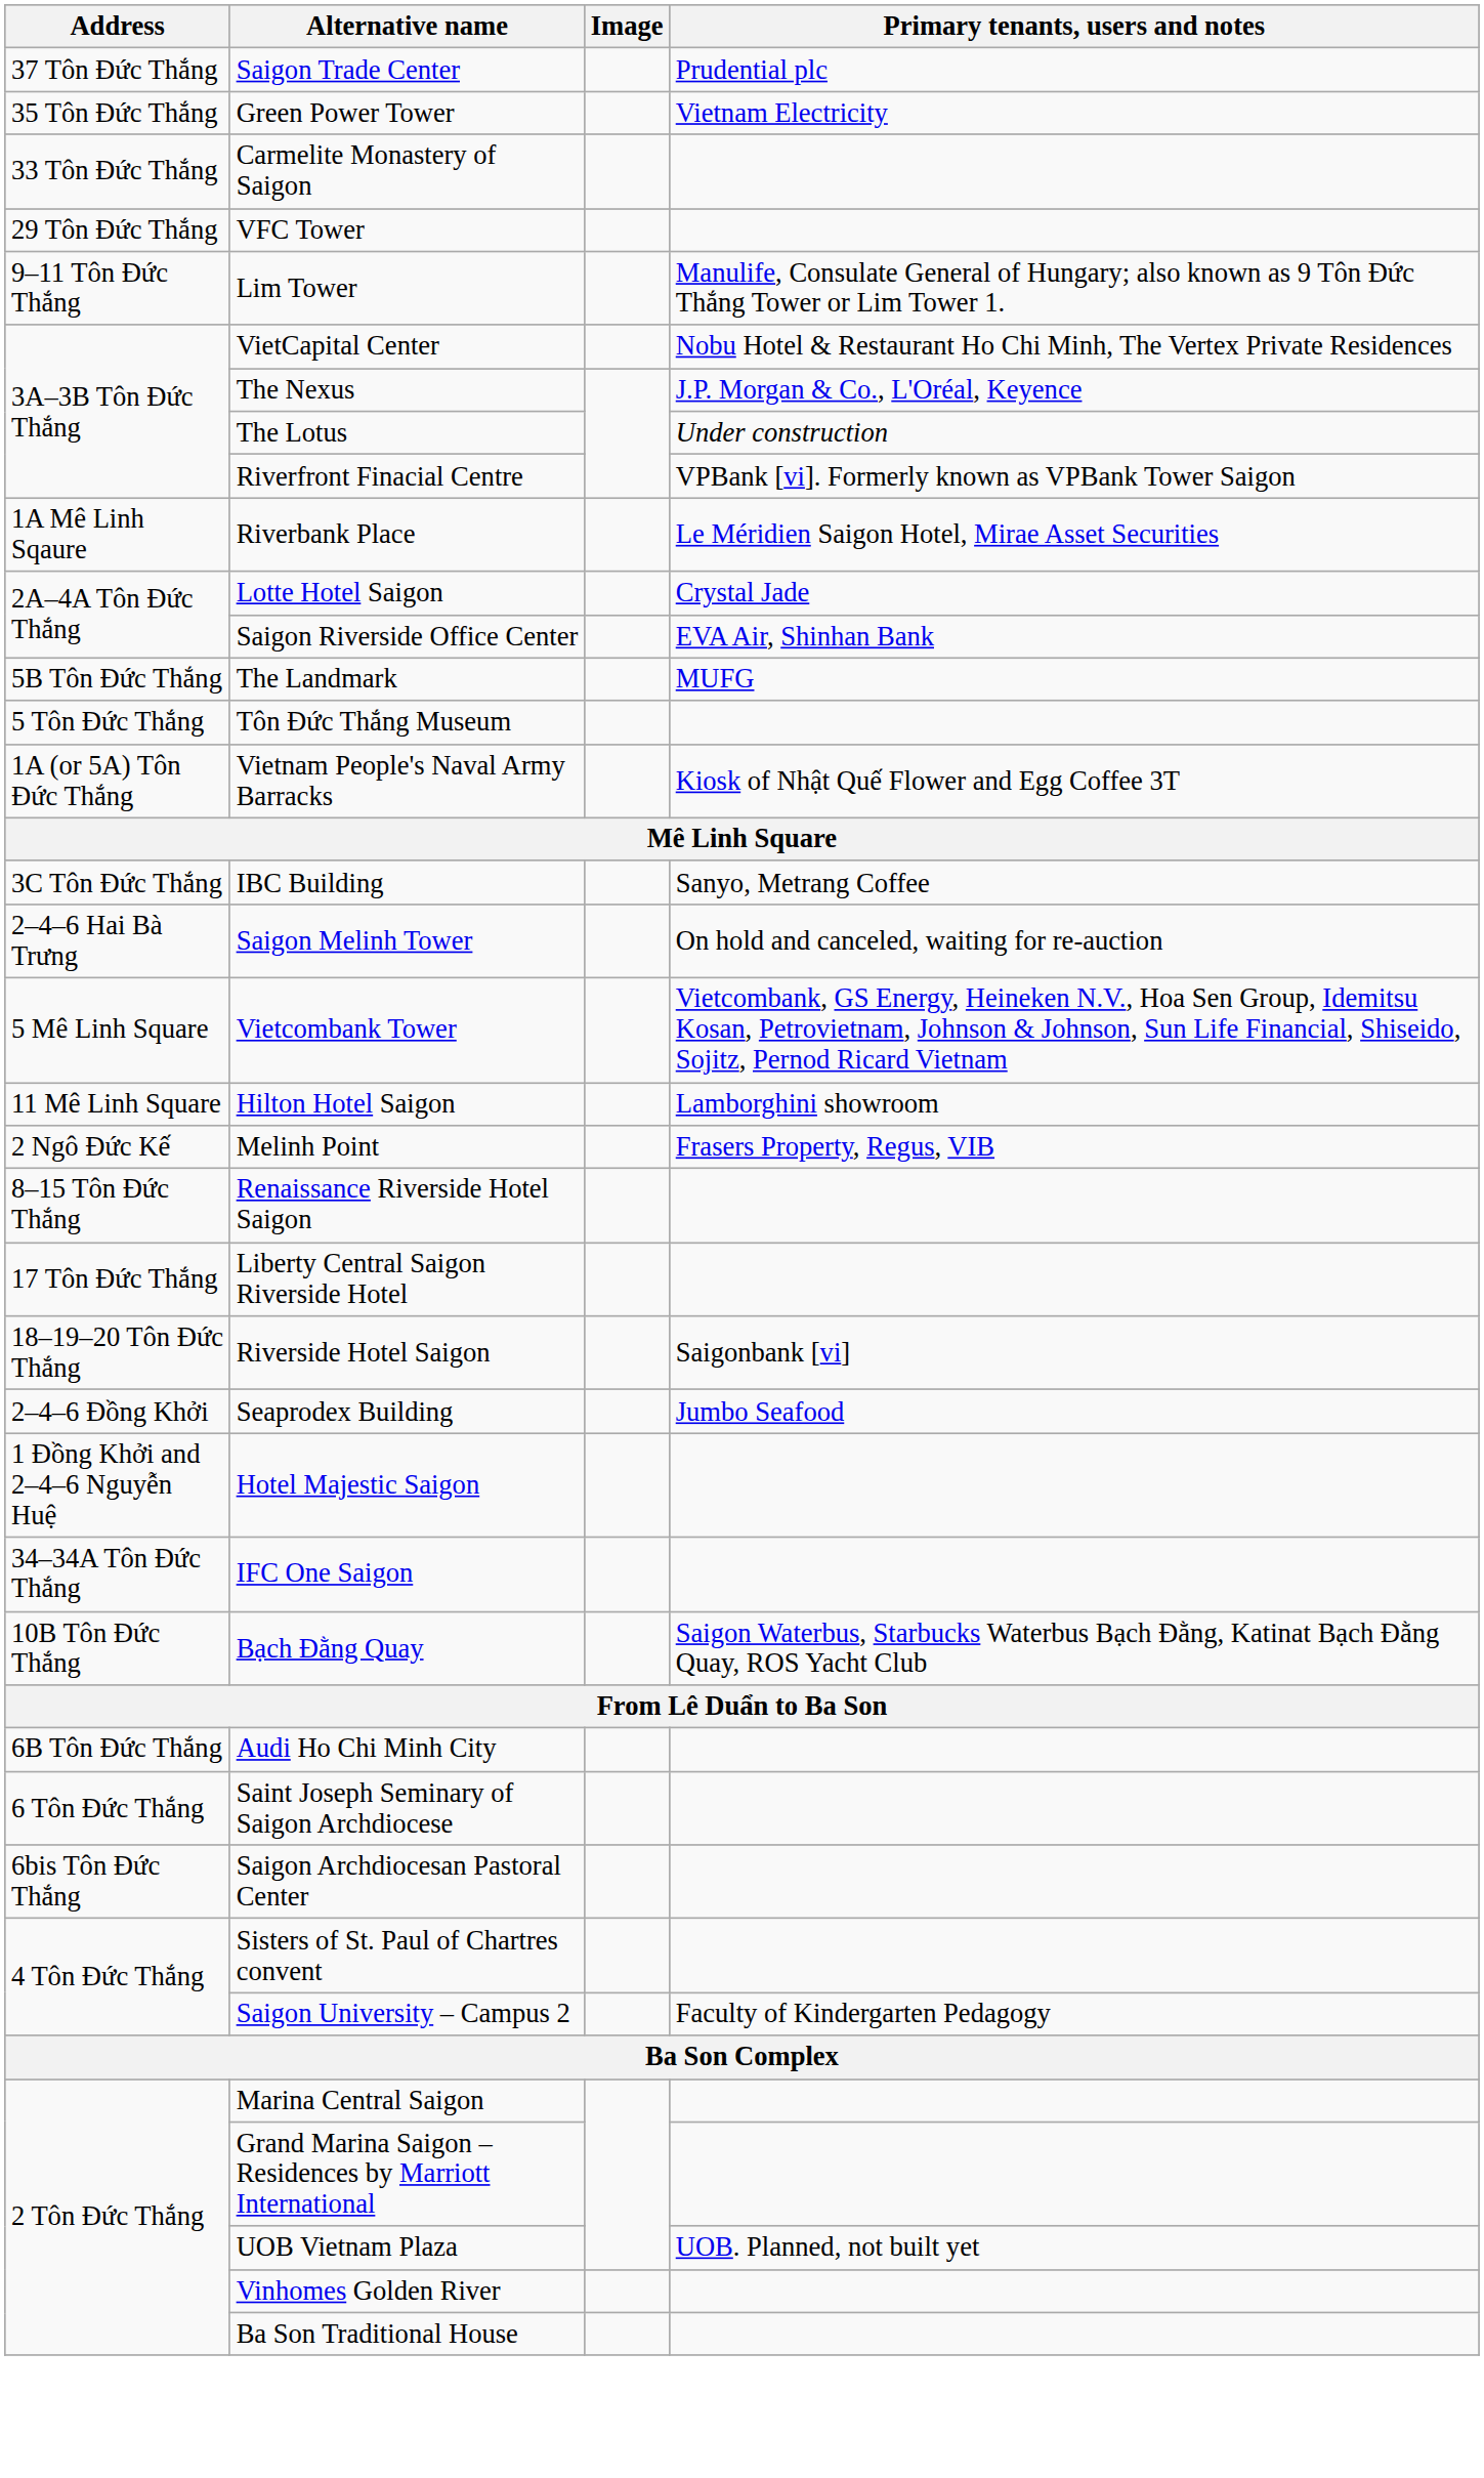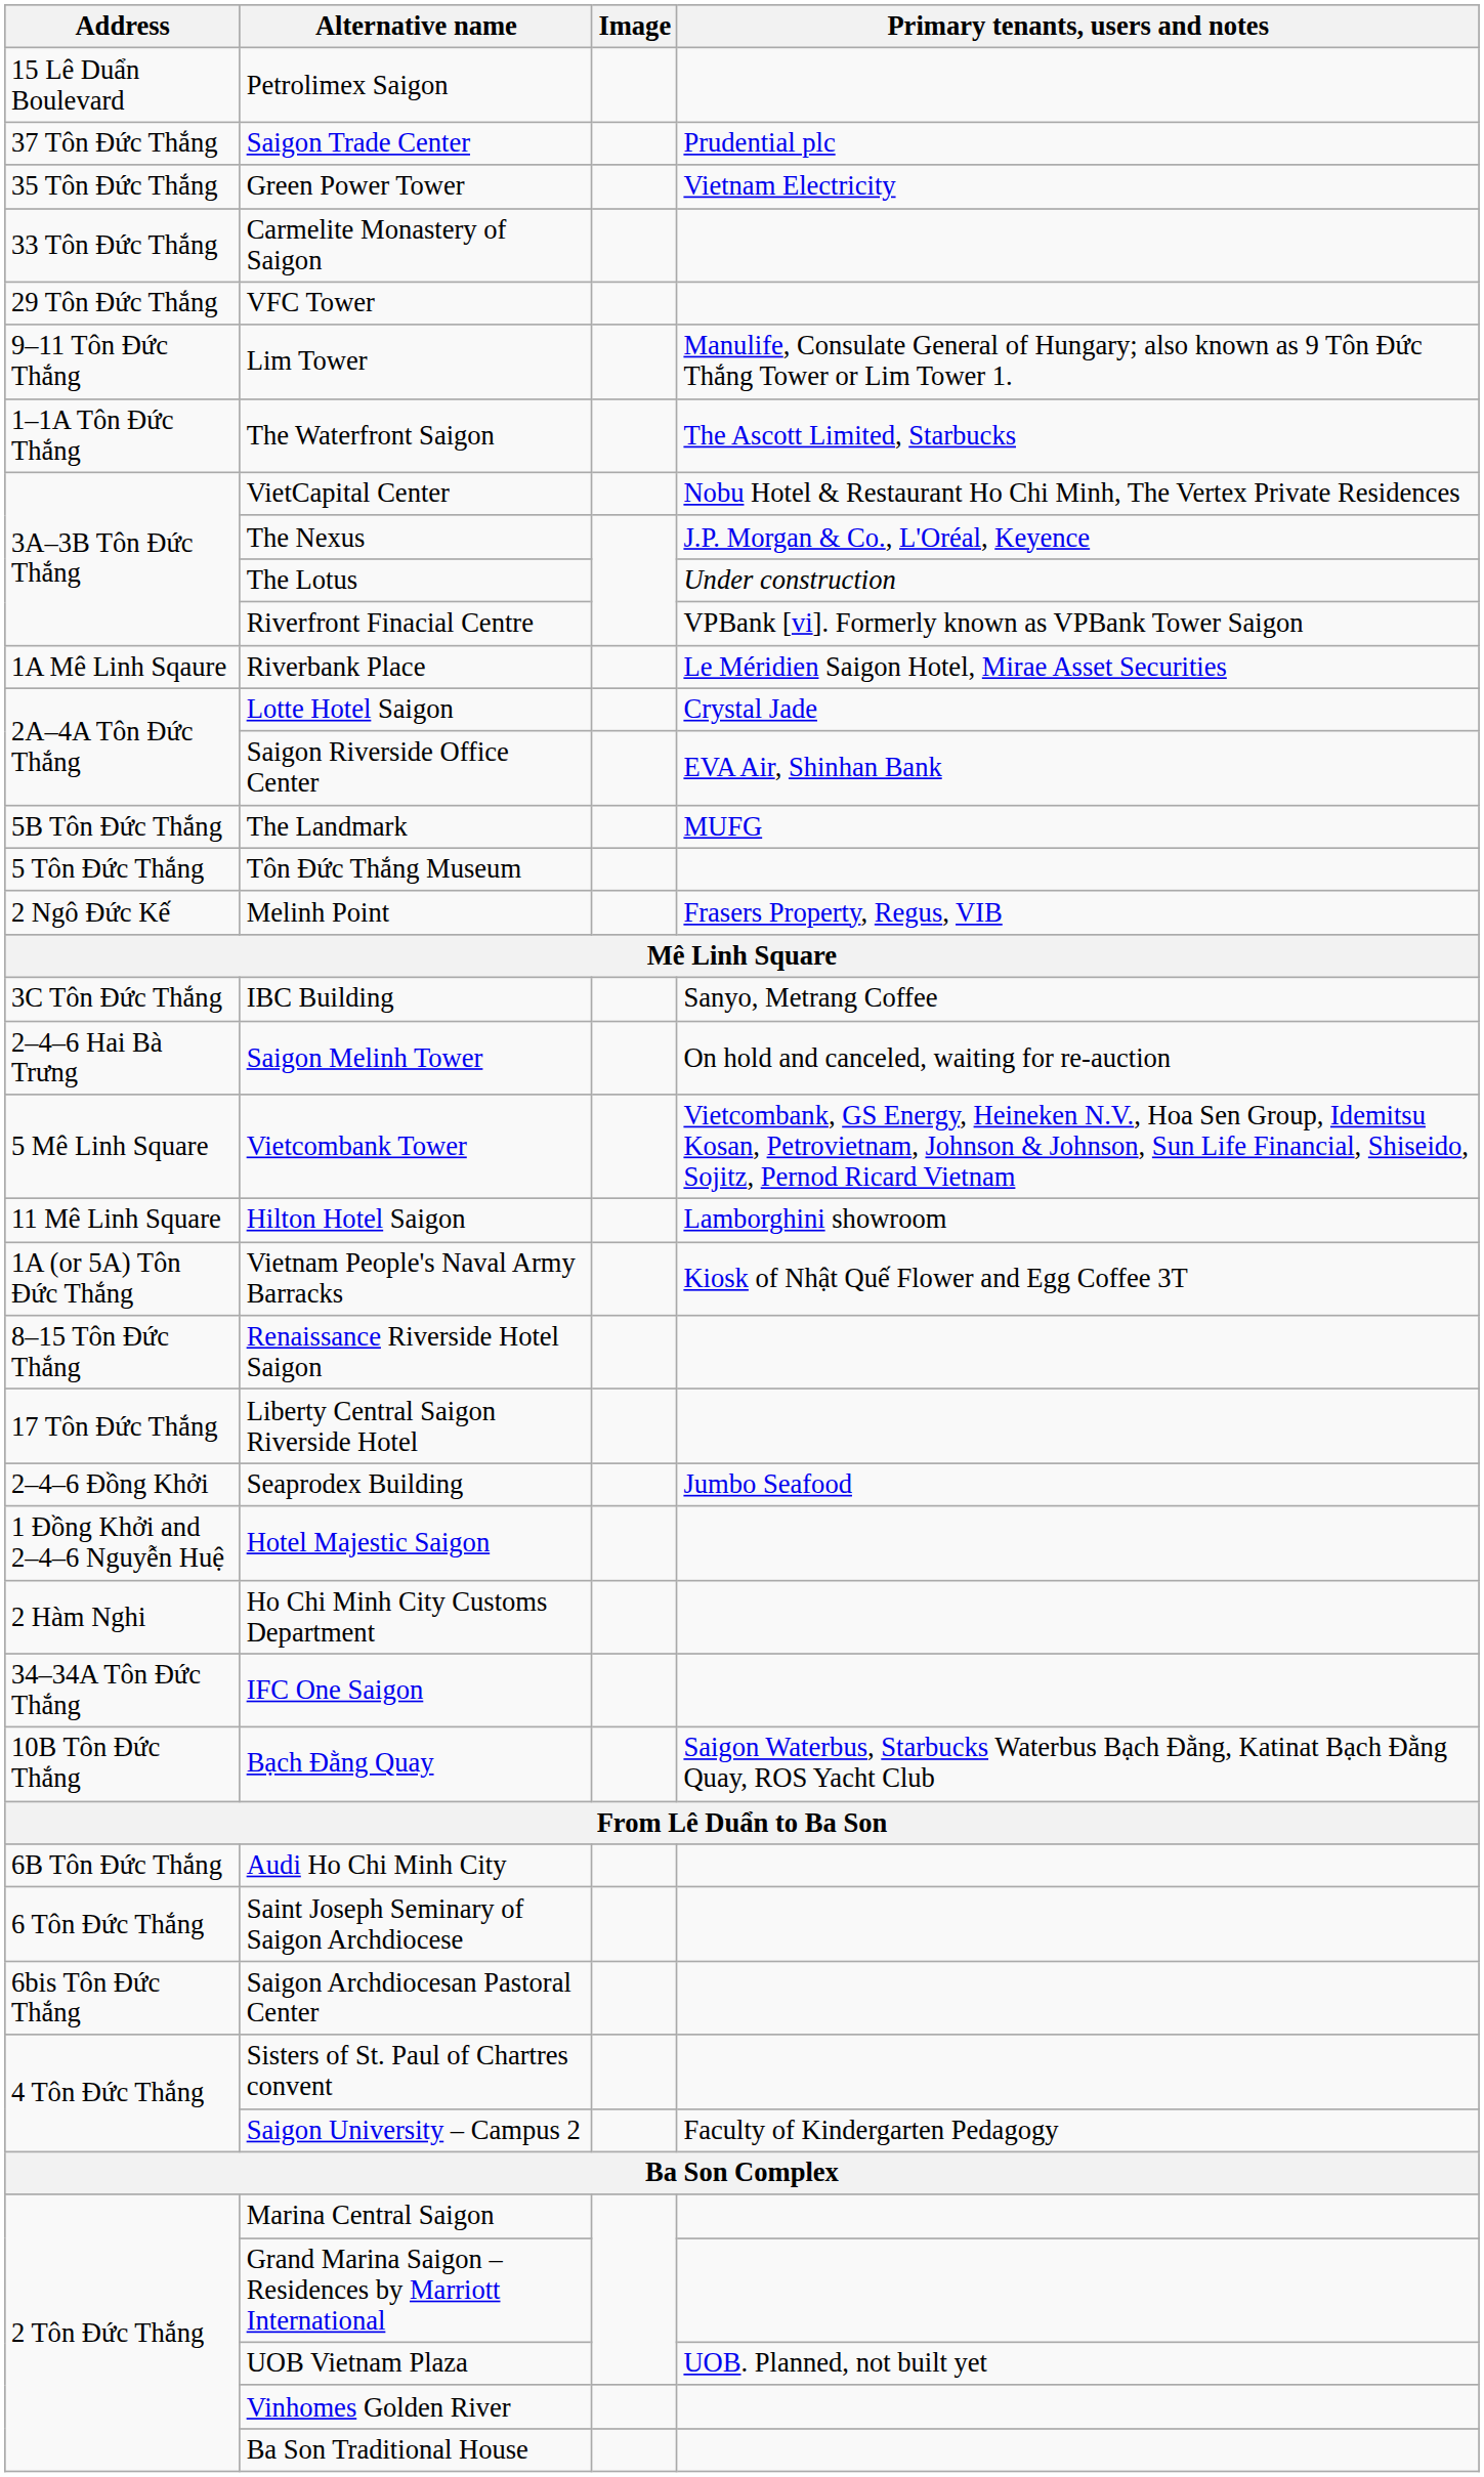+ row: 15 Lê Duẩn Boulevard | Petrolimex Saigon
+ row: 1–1A Tôn Đức Thắng | The Waterfront Saigon | The Ascott Limited, Starbucks
rows swapped: Vietnam People's Naval Army Barracks <-> Melinh Point
- row: 18–19–20 Tôn Đức Thắng | Riverside Hotel Saigon | Saigonbank [vi]
+ row: 2 Hàm Nghi | Ho Chi Minh City Customs Department
